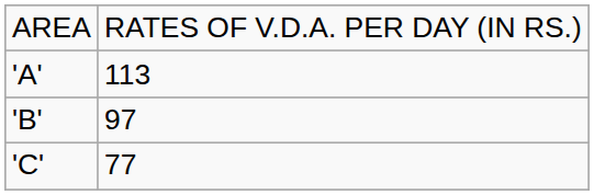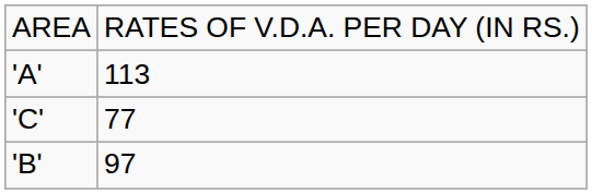rows swapped: 'B' <-> 'C'
